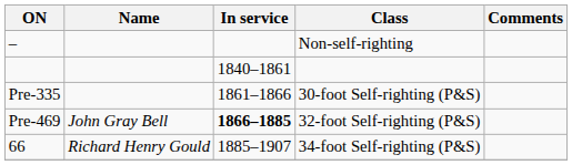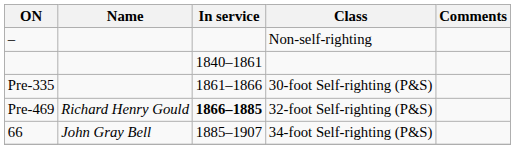32-foot Self-righting (P&S) | Name: John Gray Bell -> Richard Henry Gould
34-foot Self-righting (P&S) | Name: Richard Henry Gould -> John Gray Bell
